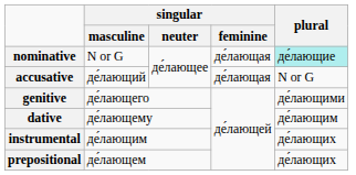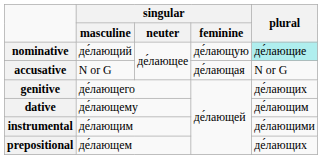nominative | singular / masculine: N or G -> де́лающий
nominative | singular / feminine: де́лающая -> де́лающую
accusative | singular / masculine: де́лающий -> N or G
genitive | plural: де́лающими -> де́лающих
instrumental | plural: де́лающих -> де́лающими
